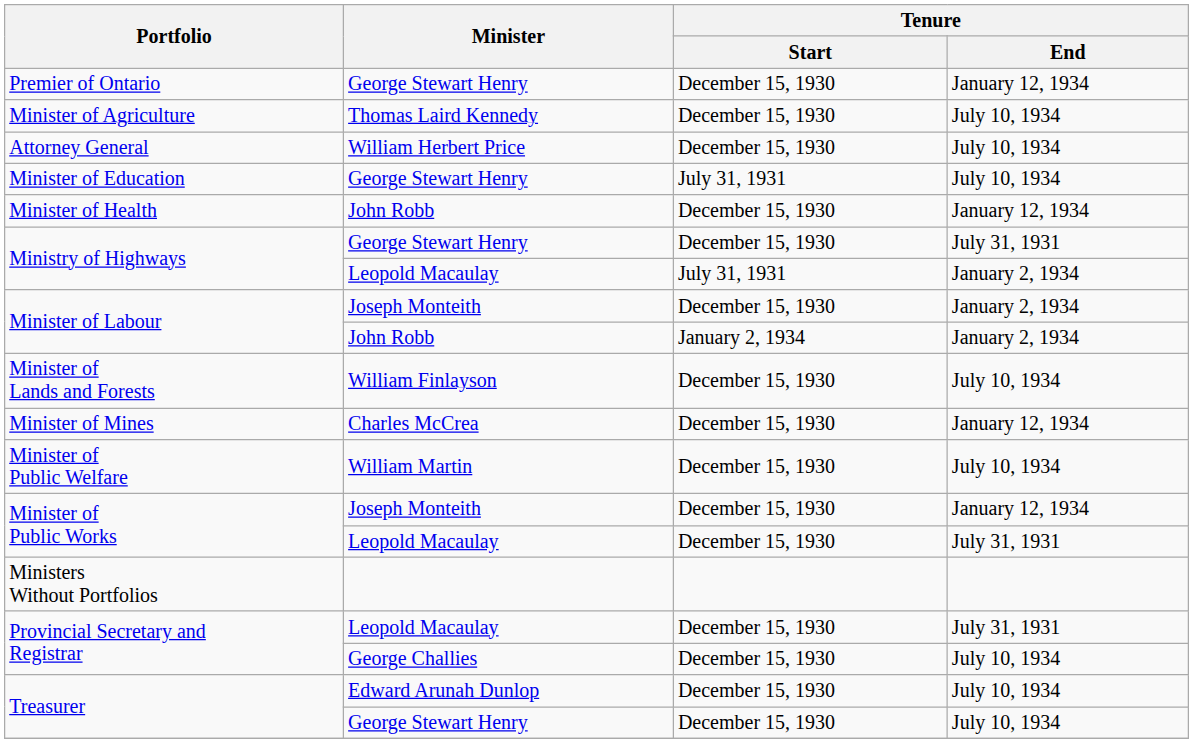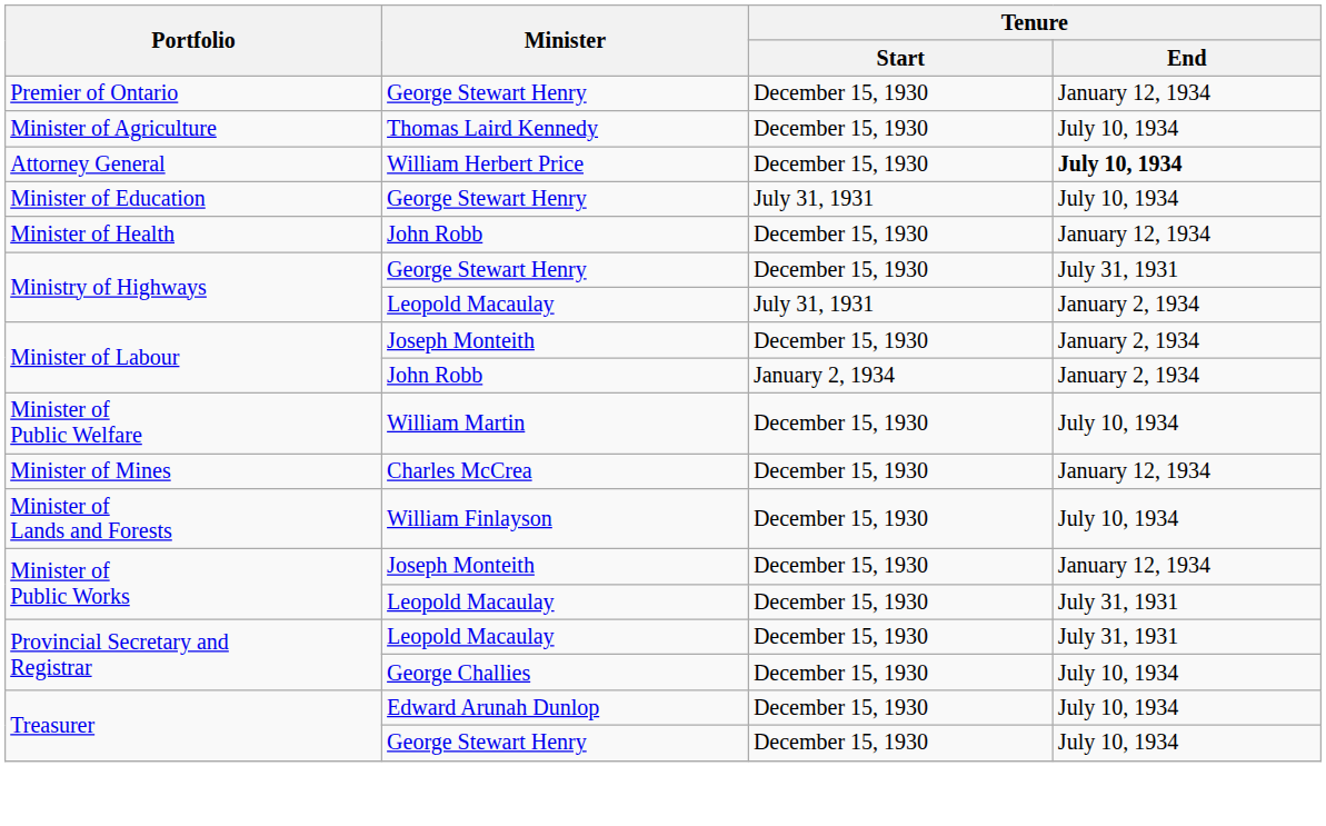Attorney General | Tenure / End: normal -> bold
rows swapped: Minister of Lands and Forests <-> Minister of Public Welfare
- row: Ministers Without Portfolios
